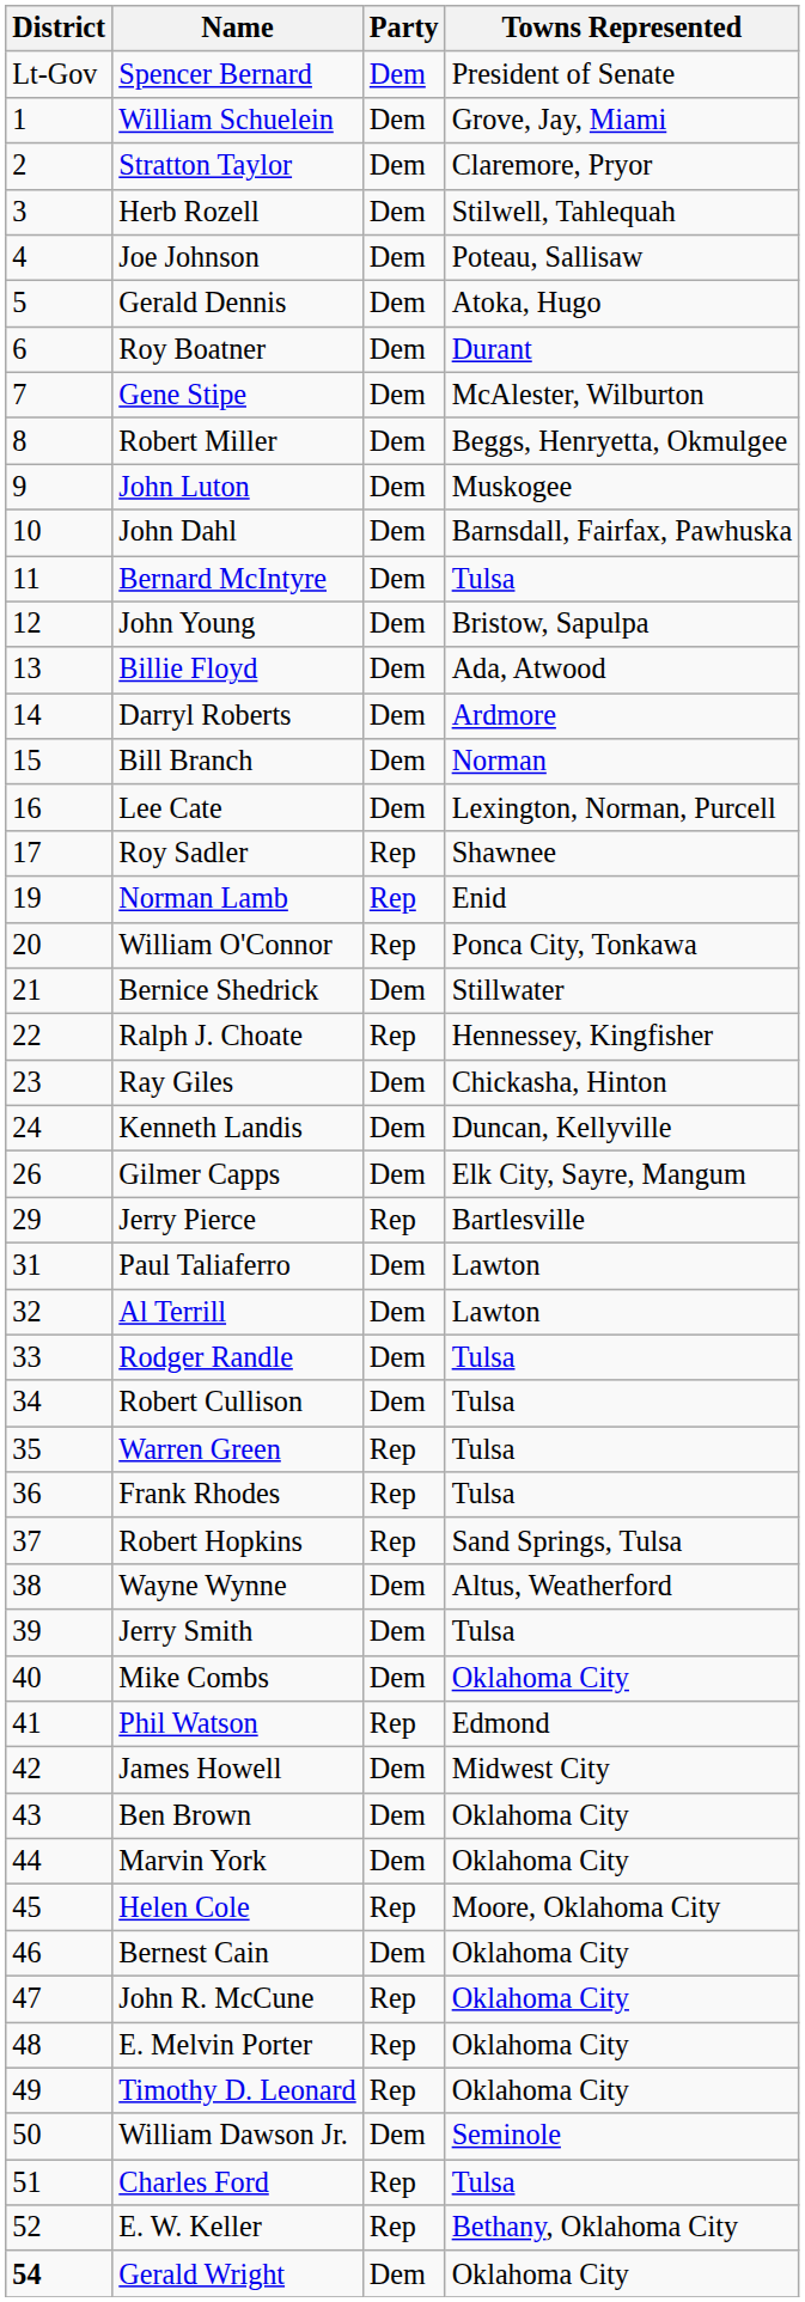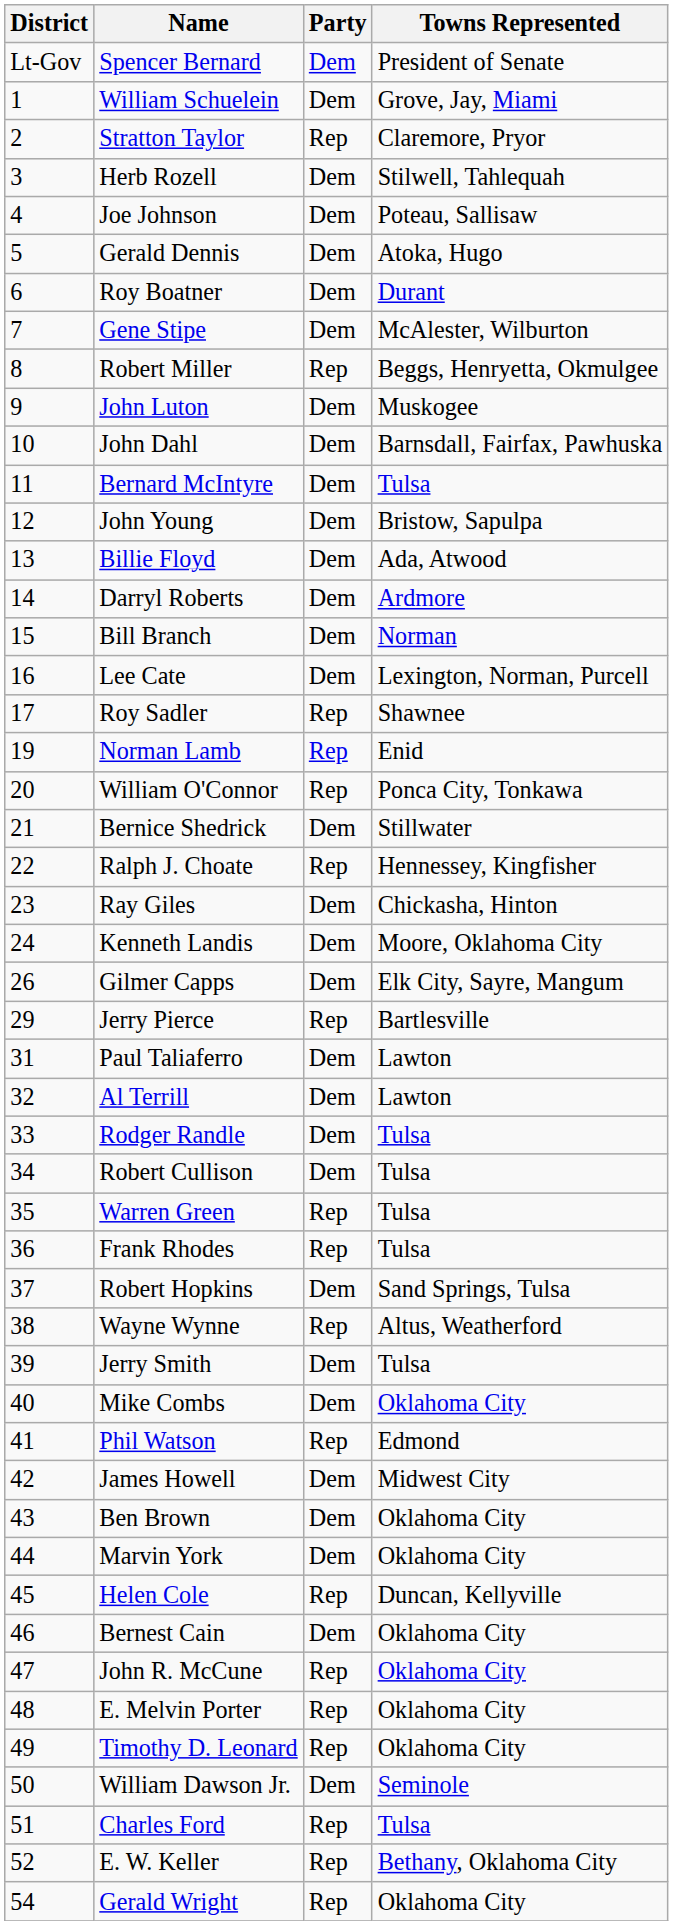Stratton Taylor | Party: Dem -> Rep
Robert Miller | Party: Dem -> Rep
Kenneth Landis | Towns Represented: Duncan, Kellyville -> Moore, Oklahoma City
Robert Hopkins | Party: Rep -> Dem
Wayne Wynne | Party: Dem -> Rep
Helen Cole | Towns Represented: Moore, Oklahoma City -> Duncan, Kellyville
Gerald Wright | District: bold -> normal
Gerald Wright | Party: Dem -> Rep
